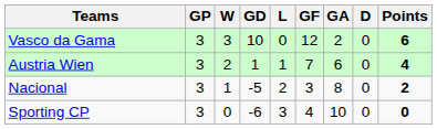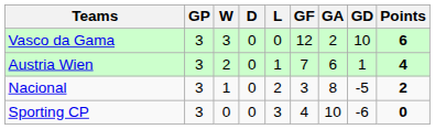columns swapped: D <-> GD
